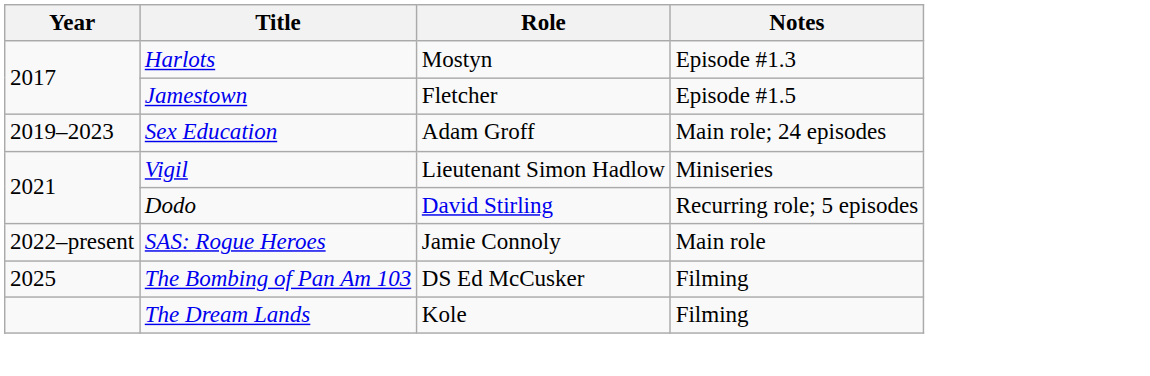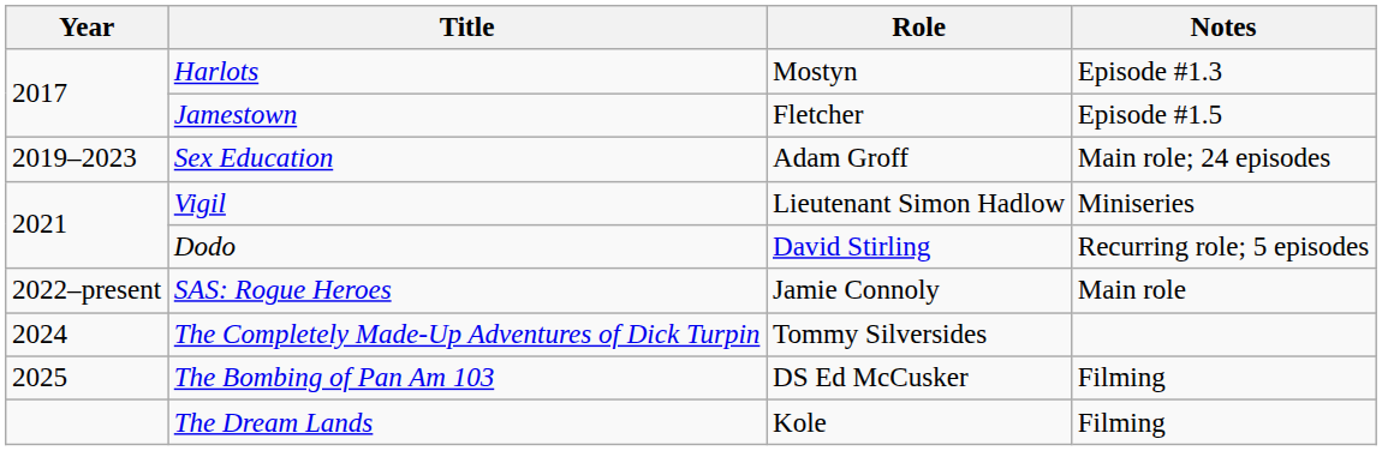+ row: 2024 | The Completely Made-Up Adventures of Dick Turpin | Tommy Silversides
